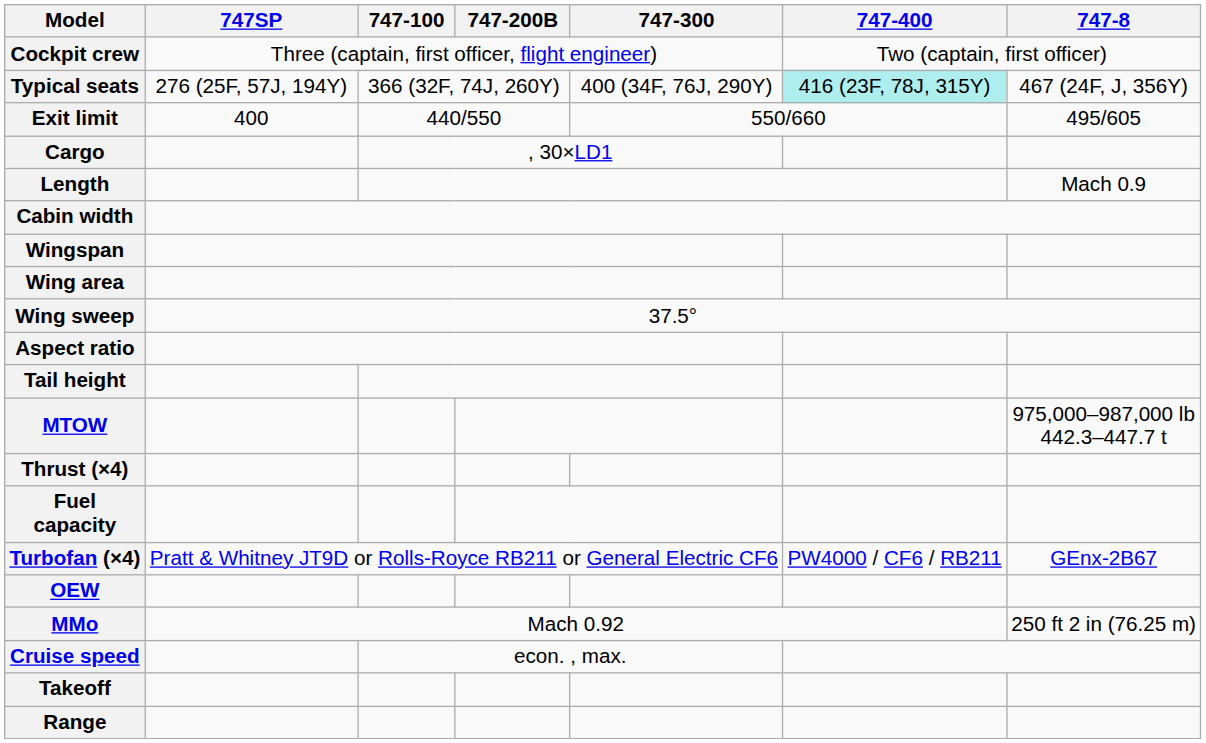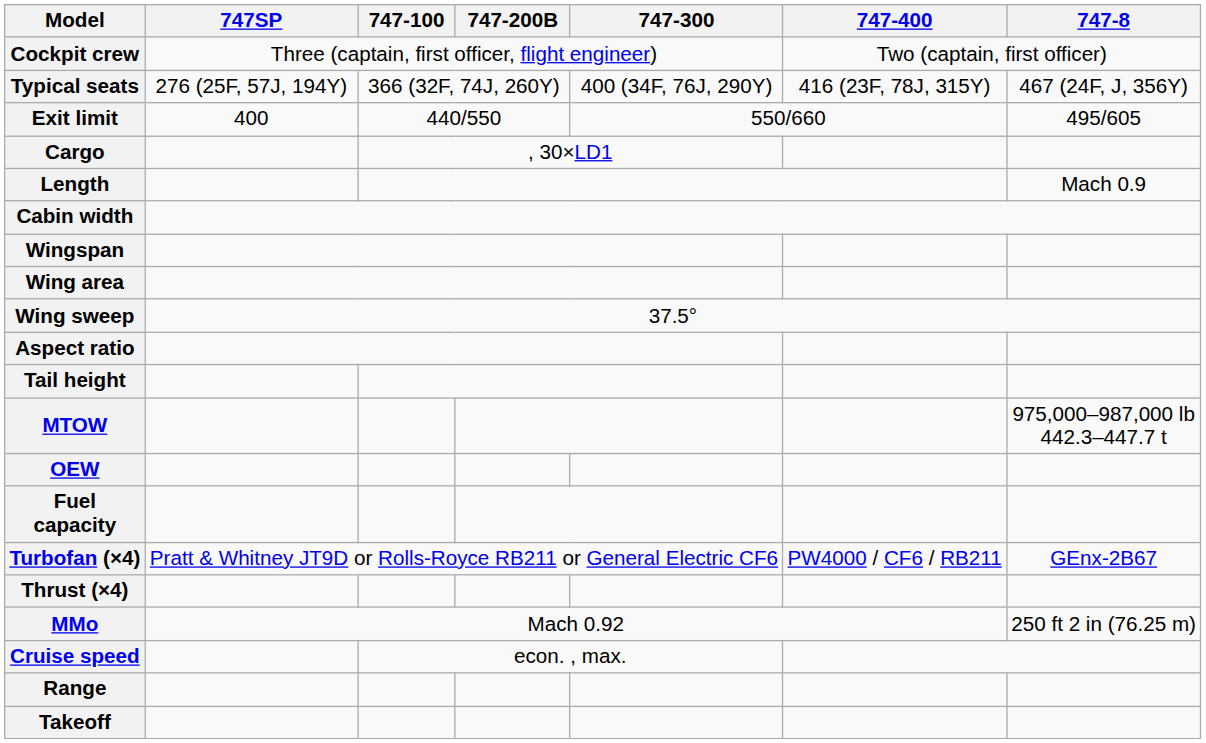Typical seats | 747-400: paleturquoise background -> no background
rows swapped: OEW <-> Thrust (×4)
rows swapped: Range <-> Takeoff
